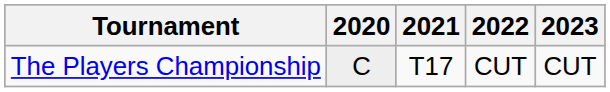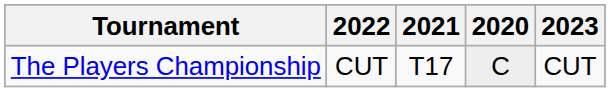columns swapped: 2020 <-> 2022
